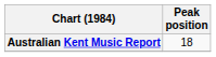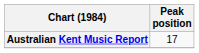Australian Kent Music Report | Peak position: 18 -> 17
